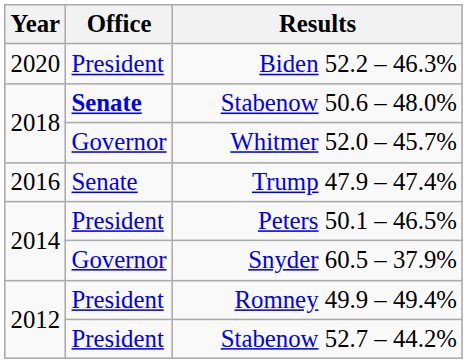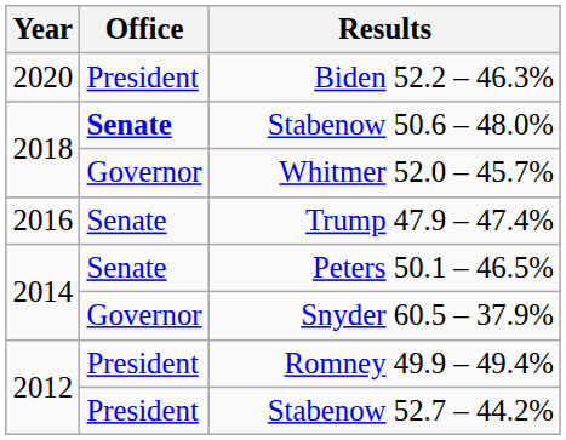Peters 50.1 – 46.5% | Office: President -> Senate
